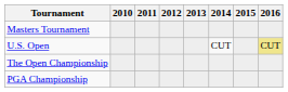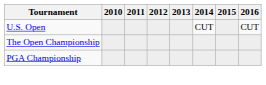- row: Masters Tournament
U.S. Open | 2016: khaki background -> no background
